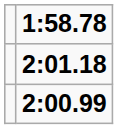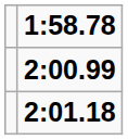rows swapped: 2:00.99 <-> 2:01.18
